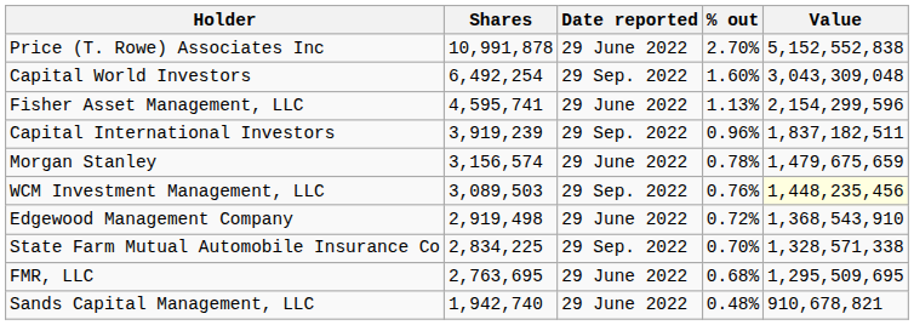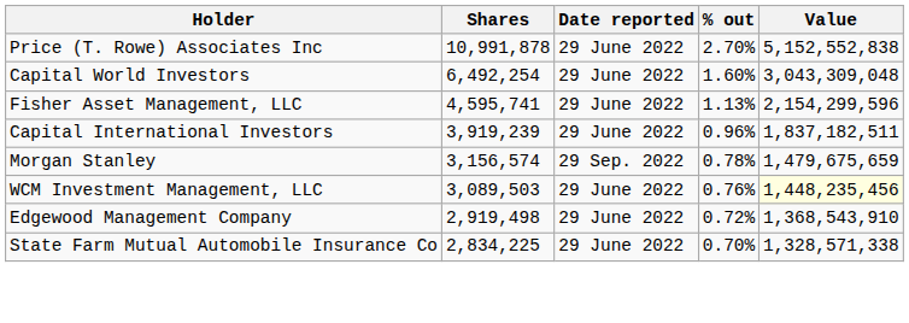Capital World Investors | Date reported: 29 Sep. 2022 -> 29 June 2022
Capital International Investors | Date reported: 29 Sep. 2022 -> 29 June 2022
Morgan Stanley | Date reported: 29 June 2022 -> 29 Sep. 2022
WCM Investment Management, LLC | Date reported: 29 Sep. 2022 -> 29 June 2022
State Farm Mutual Automobile Insurance Co | Date reported: 29 Sep. 2022 -> 29 June 2022
- row: FMR, LLC | 2,763,695 | 29 June 2022 | 0.68% | 1,295,509,695
- row: Sands Capital Management, LLC | 1,942,740 | 29 June 2022 | 0.48% | 910,678,821
